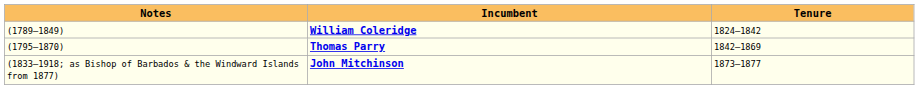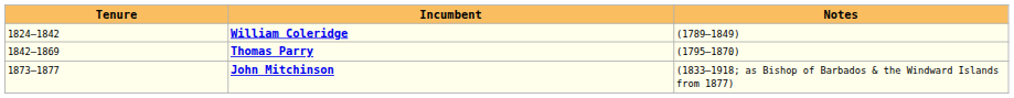columns swapped: Tenure <-> Notes
